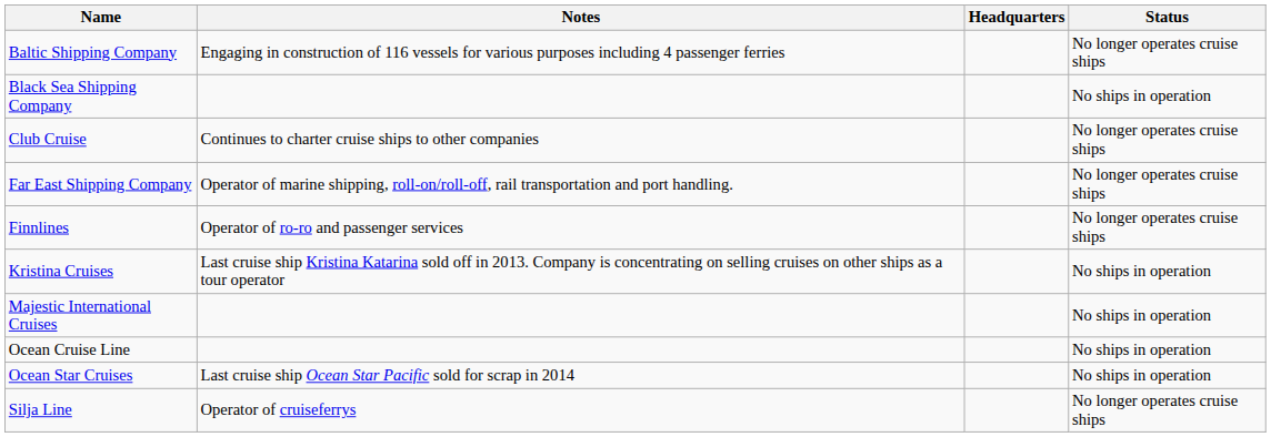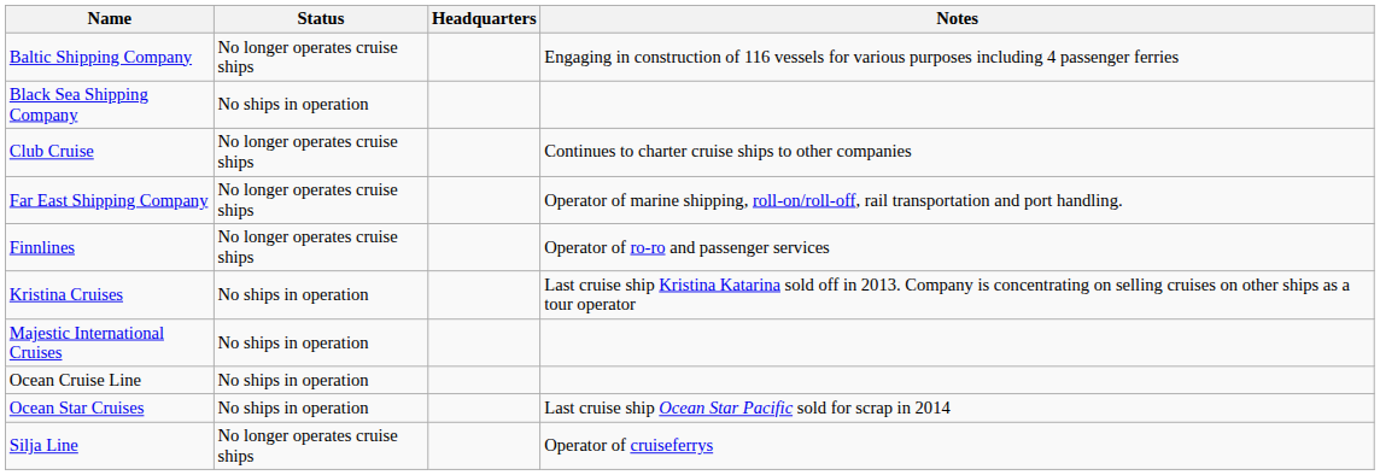columns swapped: Status <-> Notes
